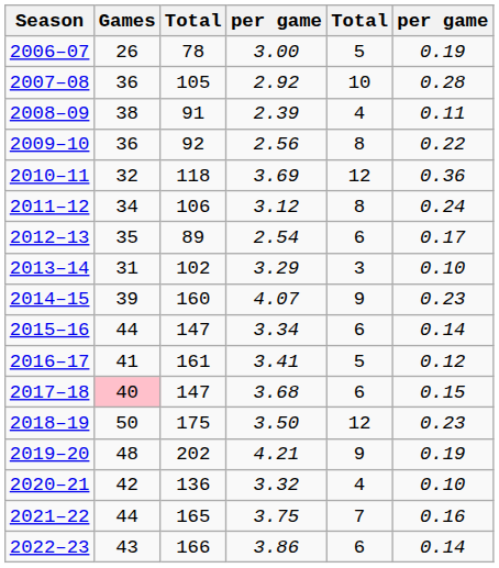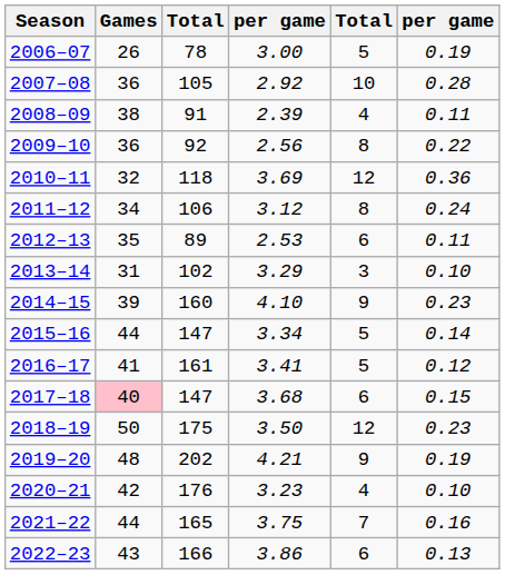2012–13 | column 4: 2.54 -> 2.53
2012–13 | column 6: 0.17 -> 0.11
2014–15 | column 4: 4.07 -> 4.10
2015–16 | column 5: 6 -> 5
2020–21 | column 3: 136 -> 176
2020–21 | column 4: 3.32 -> 3.23
2022–23 | column 6: 0.14 -> 0.13
